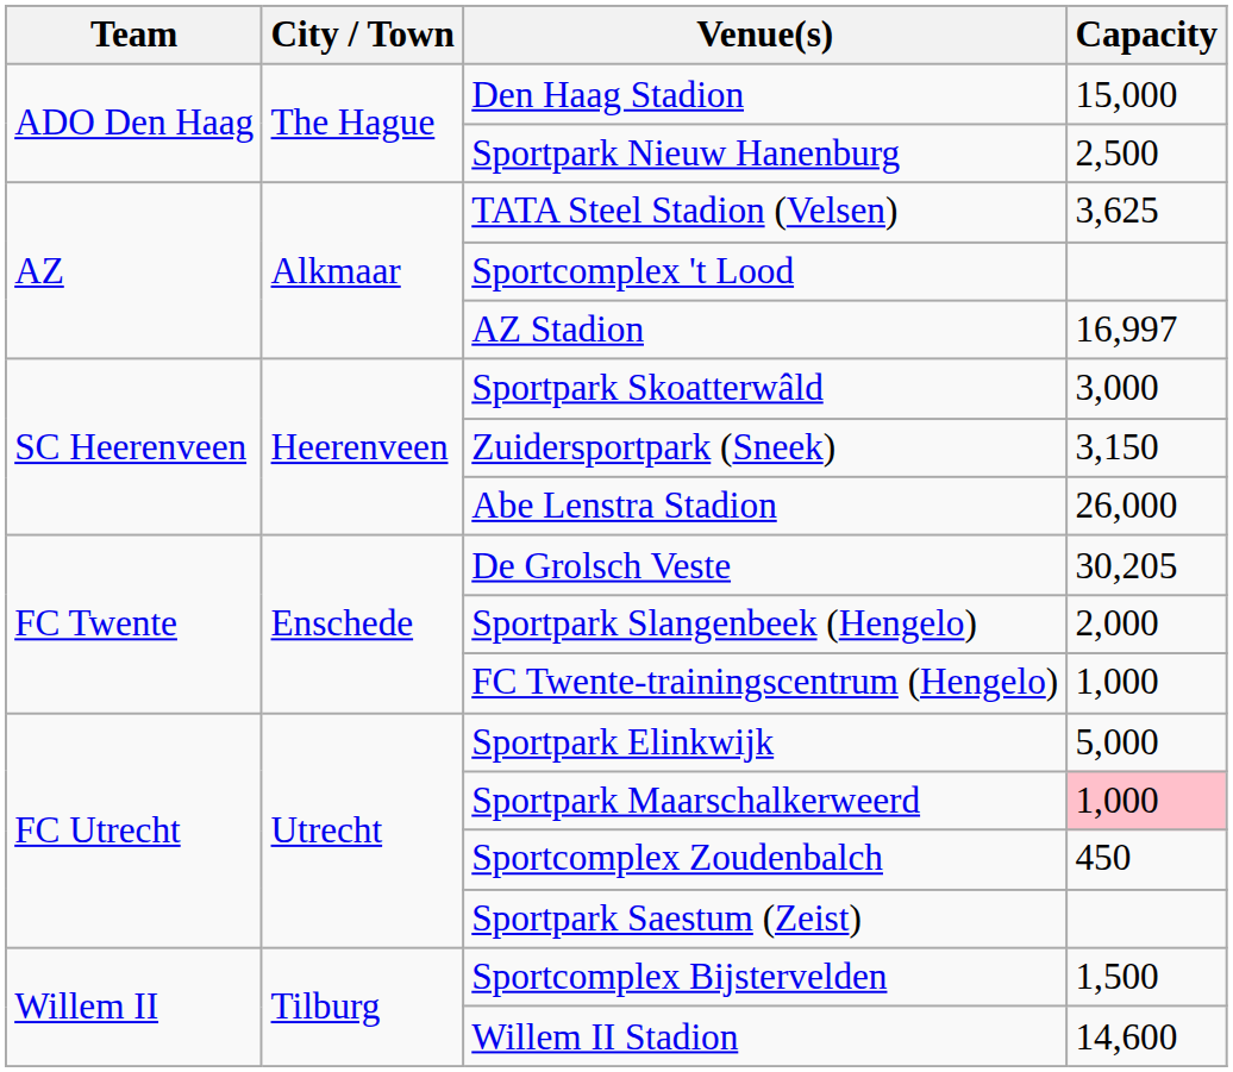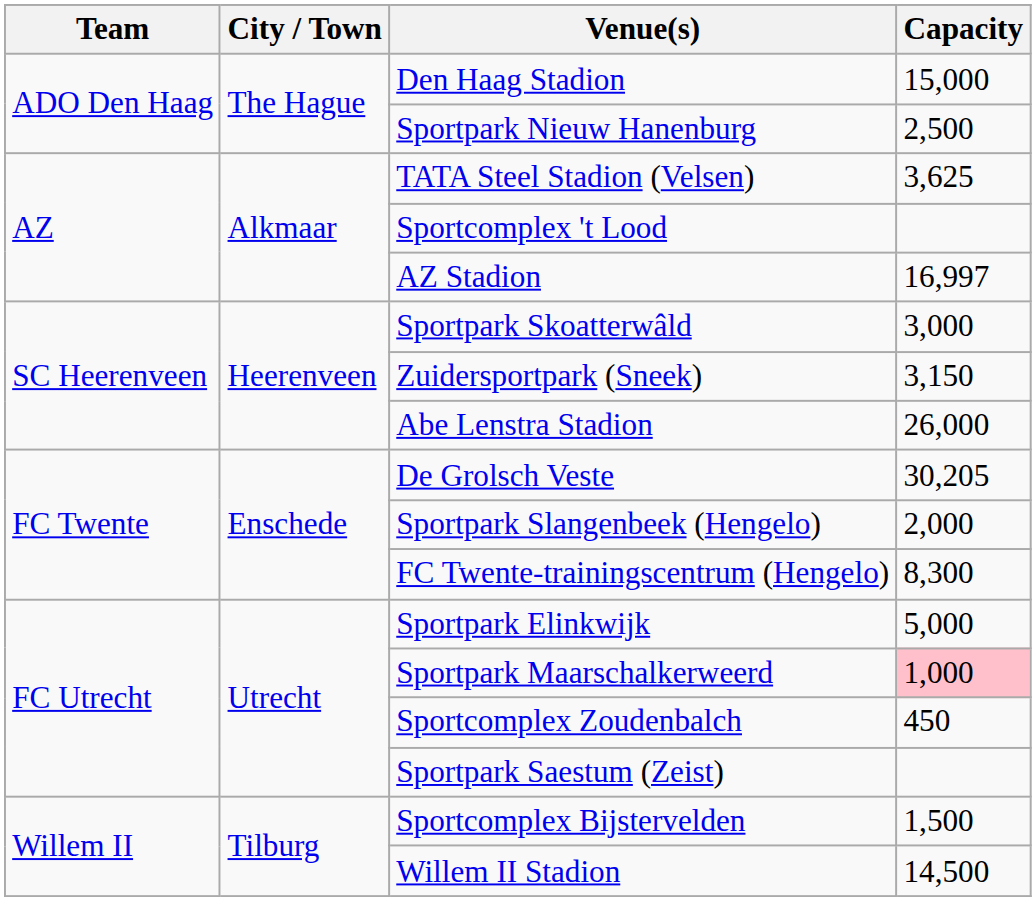FC Twente-trainingscentrum (Hengelo) | Capacity: 1,000 -> 8,300
Willem II Stadion | Capacity: 14,600 -> 14,500
